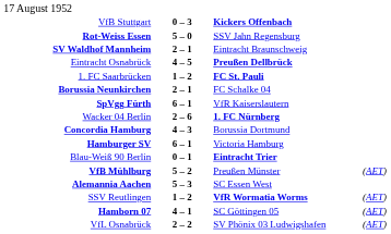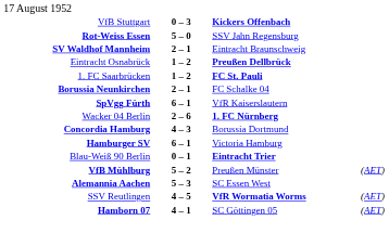Eintracht Osnabrück | column 2: 4 – 5 -> 1 – 2
SSV Reutlingen | column 2: 1 – 2 -> 4 – 5
- row: VfL Osnabrück | 2 – 2 | SV Phönix 03 Ludwigshafen | (AET)
